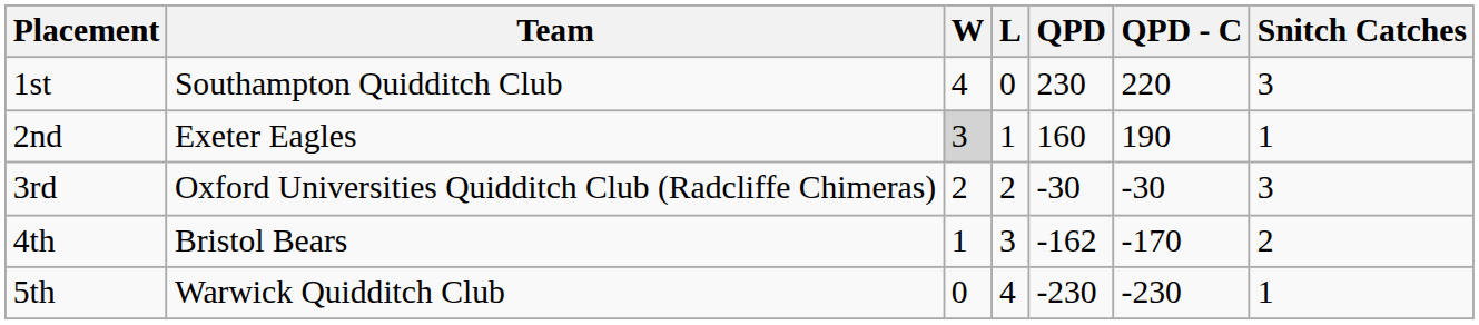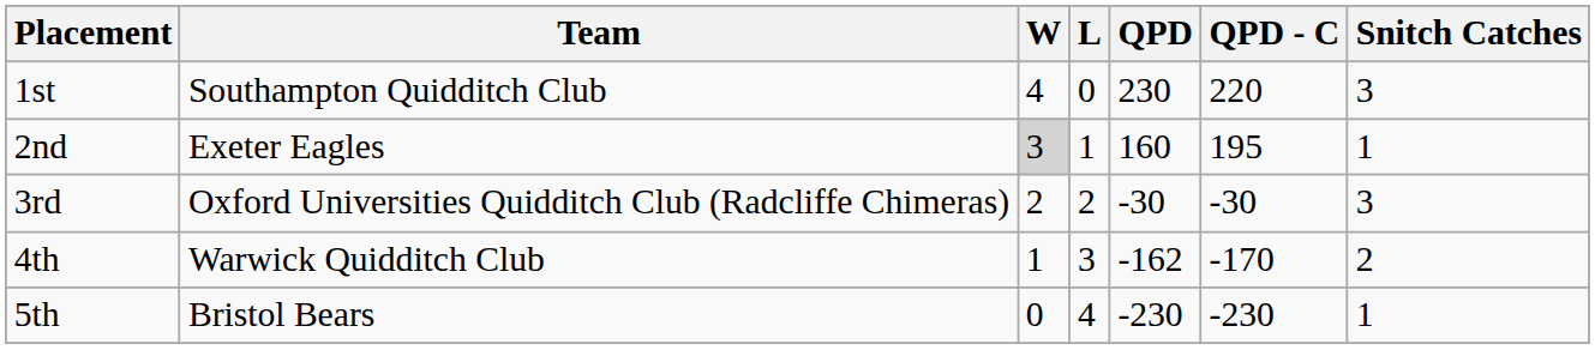2nd | QPD - C: 190 -> 195
4th | Team: Bristol Bears -> Warwick Quidditch Club
5th | Team: Warwick Quidditch Club -> Bristol Bears
